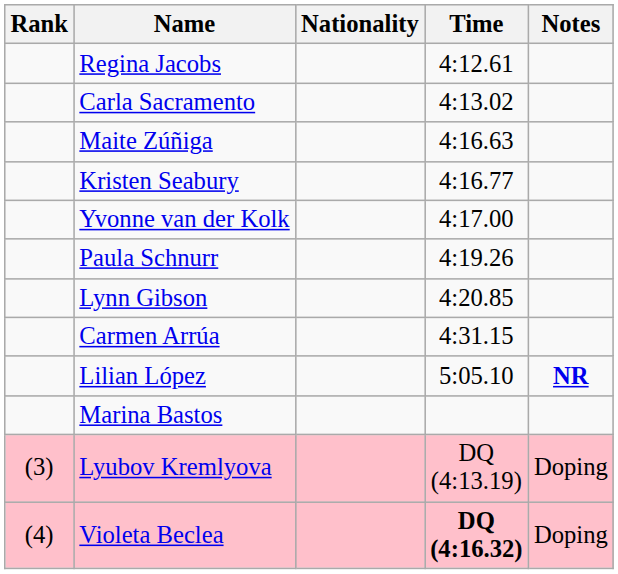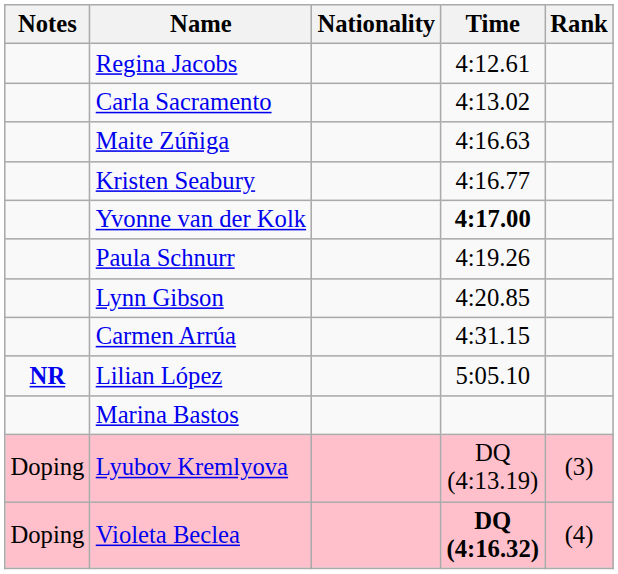columns swapped: Rank <-> Notes
Yvonne van der Kolk | Time: normal -> bold
